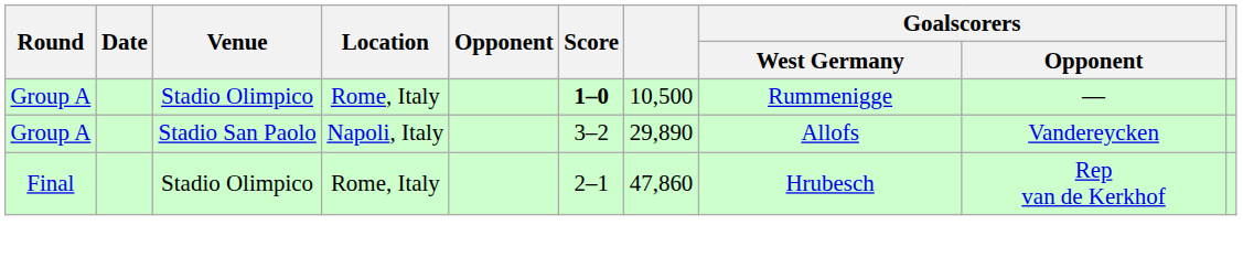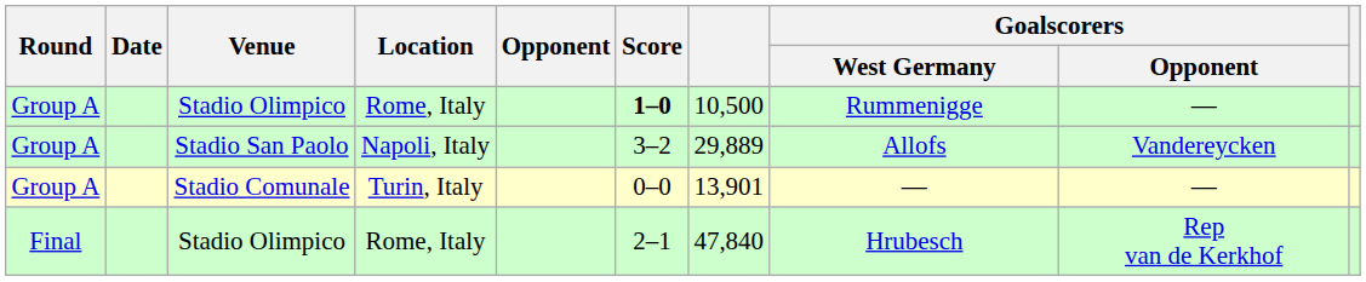Stadio San Paolo | column 7: 29,890 -> 29,889
+ row: Group A | Stadio Comunale | Turin, Italy | 0–0 | 13,901 | — | —
Final / Stadio Olimpico | column 7: 47,860 -> 47,840
